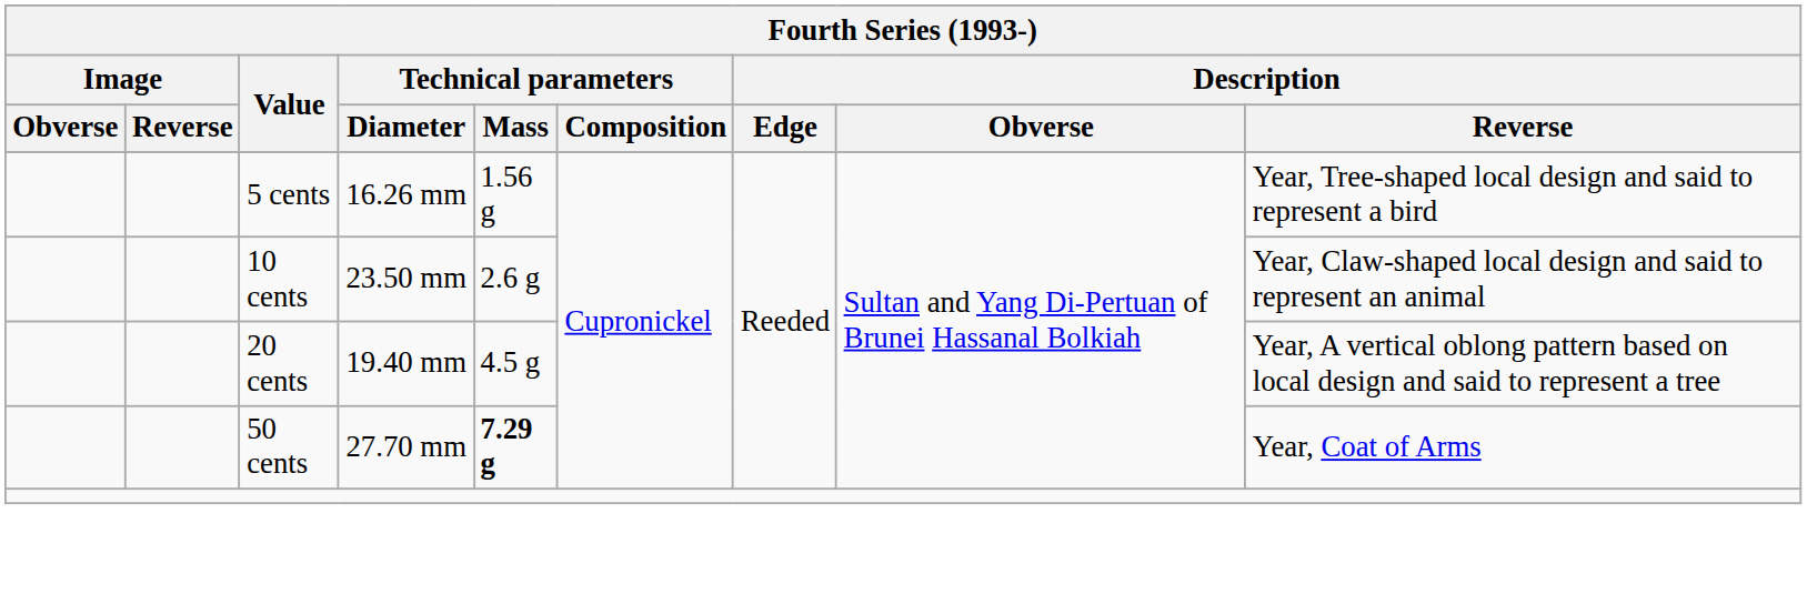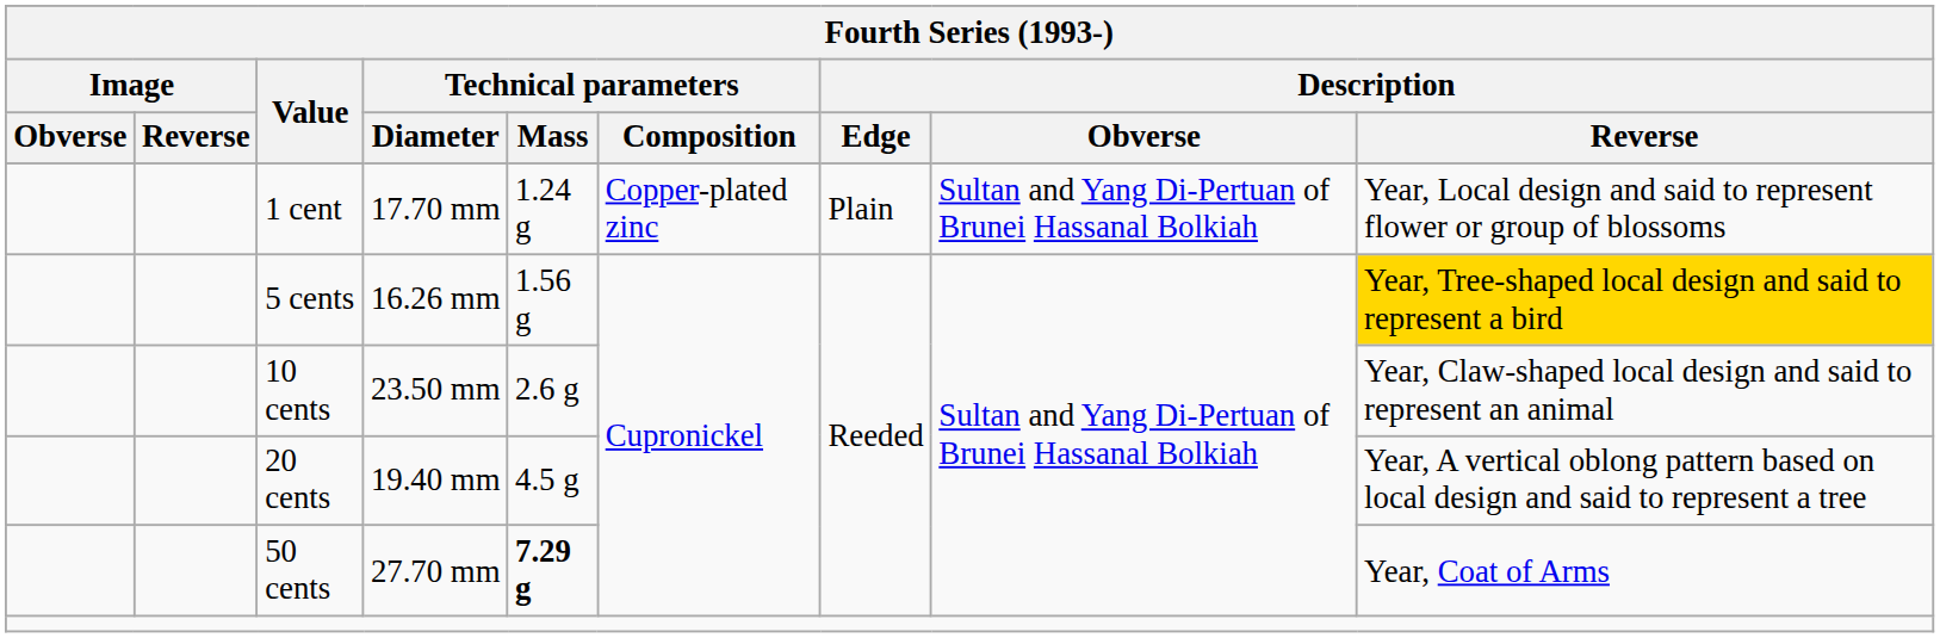+ row: 1 cent | 17.70 mm | 1.24 g | Copper-plated zinc | Plain | Sultan and Yang Di-Pertuan of Brunei Hassanal Bolkiah | Year, Local design and said to represent flower or group of blossoms
5 cents | Description / Reverse: no background -> gold background
